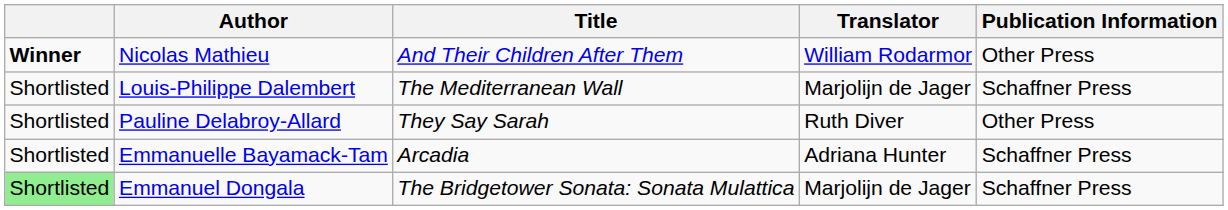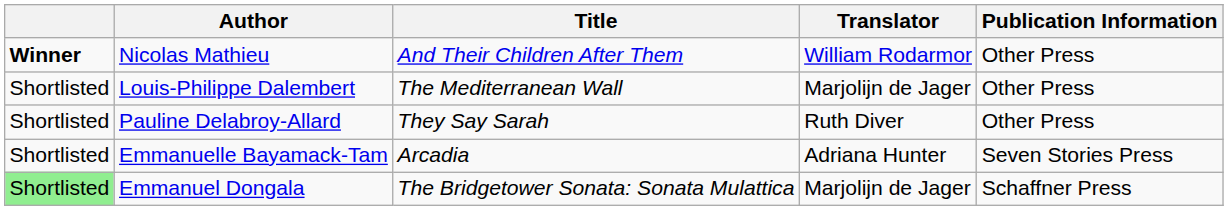Louis-Philippe Dalembert | Publication Information: Schaffner Press -> Other Press
Emmanuelle Bayamack-Tam | Publication Information: Schaffner Press -> Seven Stories Press
